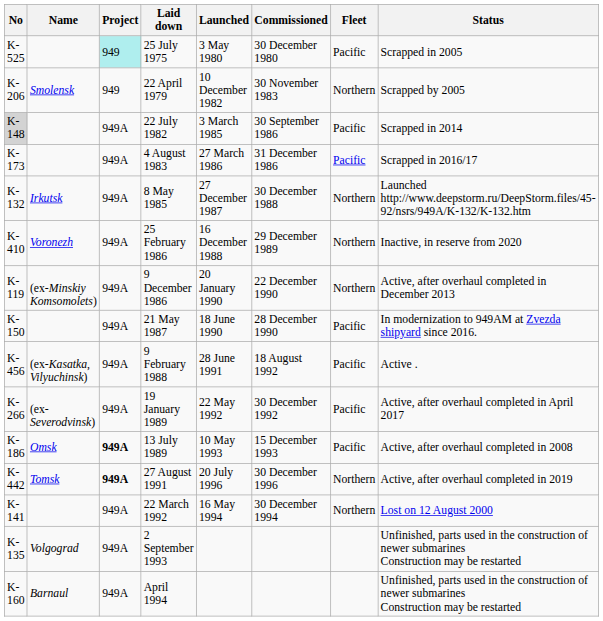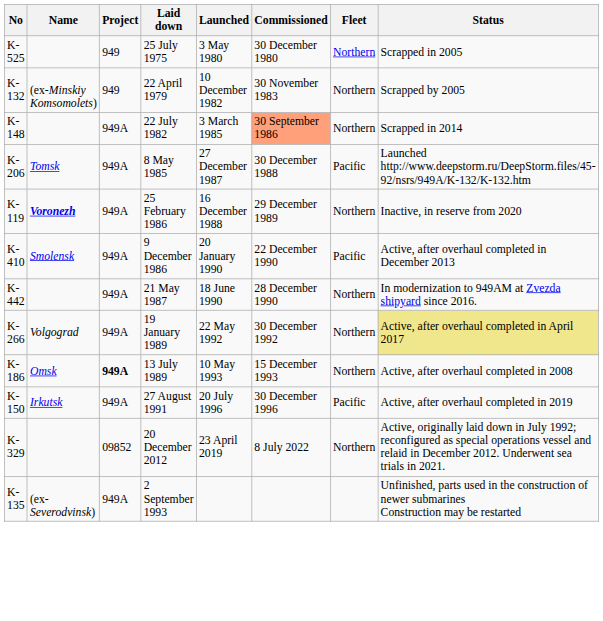25 July 1975 | Project: paleturquoise background -> no background
25 July 1975 | Fleet: Pacific -> Northern
22 April 1979 | No: K-206 -> K-132
22 April 1979 | Name: Smolensk -> (ex-Minskiy Komsomolets)
22 July 1982 | No: lightgrey background -> no background
22 July 1982 | Commissioned: no background -> lightsalmon background
22 July 1982 | Fleet: Pacific -> Northern
- row: K-173 | 949A | 4 August 1983 | 27 March 1986 | 31 December 1986 | Pacific | Scrapped in 2016/17
8 May 1985 | No: K-132 -> K-206
8 May 1985 | Name: Irkutsk -> Tomsk
8 May 1985 | Fleet: Northern -> Pacific
25 February 1986 | No: K-410 -> K-119
25 February 1986 | Name: normal -> bold
9 December 1986 | No: K-119 -> K-410
9 December 1986 | Name: (ex-Minskiy Komsomolets) -> Smolensk
9 December 1986 | Fleet: Northern -> Pacific
21 May 1987 | No: K-150 -> K-442
21 May 1987 | Fleet: Pacific -> Northern
- row: K-456 | (ex-Kasatka, Vilyuchinsk) | 949A | 9 February 1988 | 28 June 1991 | 18 August 1992 | Pacific | Active .
19 January 1989 | Name: (ex-Severodvinsk) -> Volgograd
19 January 1989 | Fleet: Pacific -> Northern
19 January 1989 | Status: no background -> khaki background
13 July 1989 | Fleet: Pacific -> Northern
27 August 1991 | No: K-442 -> K-150
27 August 1991 | Name: Tomsk -> Irkutsk
27 August 1991 | Project: bold -> normal
27 August 1991 | Fleet: Northern -> Pacific
- row: K-141 | 949A | 22 March 1992 | 16 May 1994 | 30 December 1994 | Northern | Lost on 12 August 2000
+ row: K-329 | 09852 | 20 December 2012 | 23 April 2019 | 8 July 2022 | Northern | Active, originally laid down in July 1992; reconfigured as special operations vessel and relaid in December 2012. Underwent sea trials in 2021.
2 September 1993 | Name: Volgograd -> (ex-Severodvinsk)
- row: K-160 | Barnaul | 949A | April 1994 | Unfinished, parts used in the construction of newer submarines Construction may be restarted
